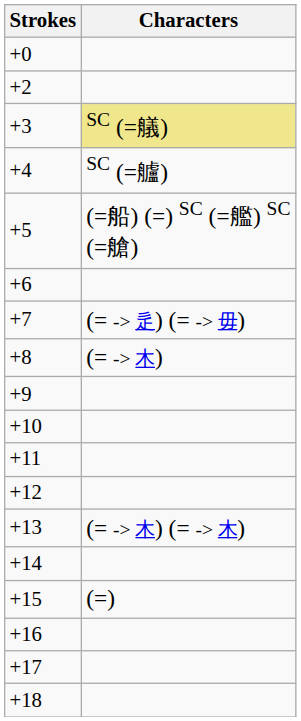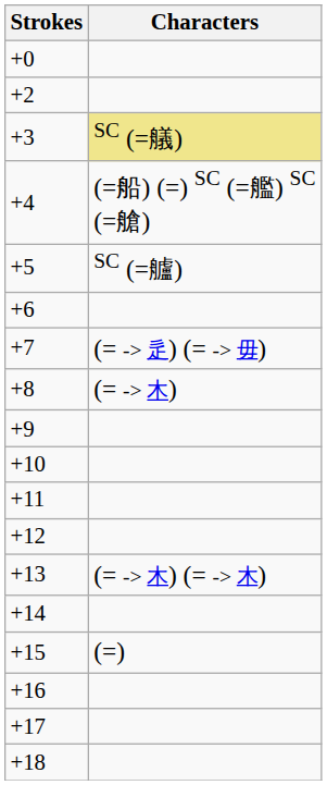+4 | Characters: SC (=艫) -> (=船) (=) SC (=艦) SC (=艙)
+5 | Characters: (=船) (=) SC (=艦) SC (=艙) -> SC (=艫)
